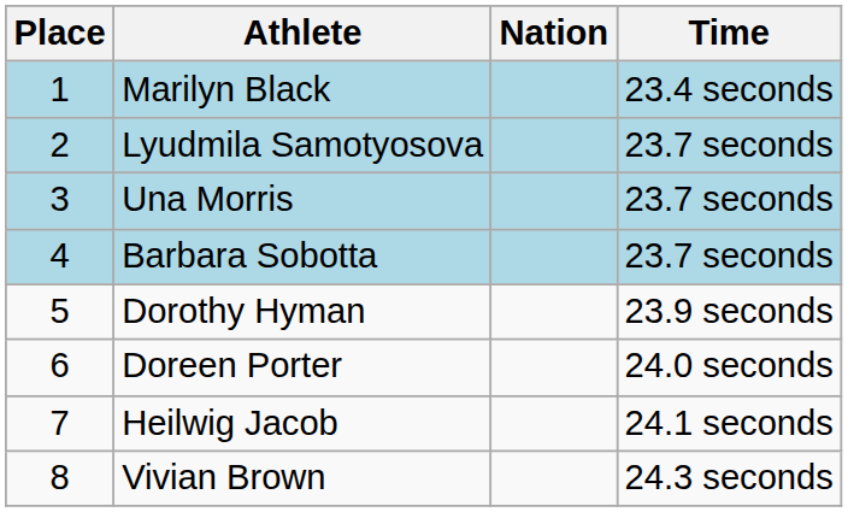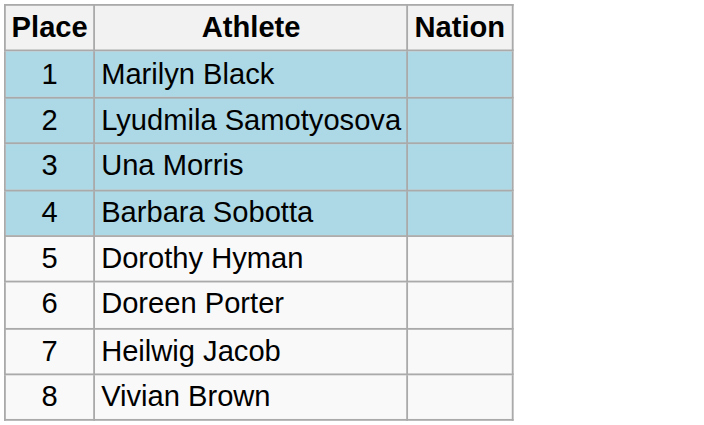- column: Time | 23.4 seconds | 23.7 seconds | 23.7 seconds | 23.7 seconds | 23.9 seconds | 24.0 seconds | 24.1 seconds | 24.3 seconds
